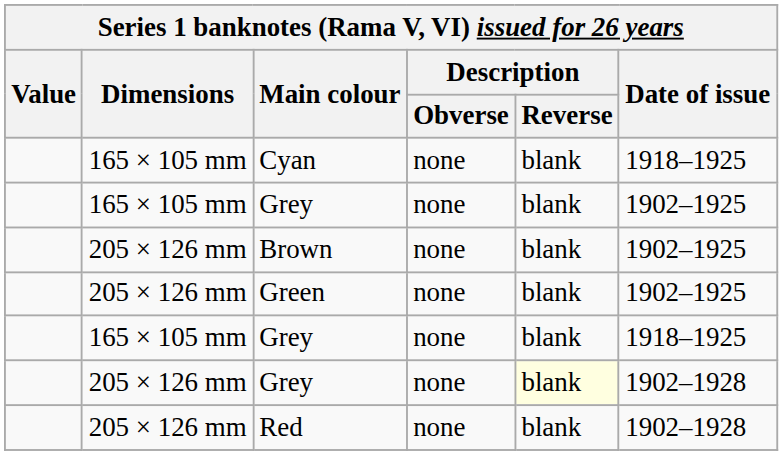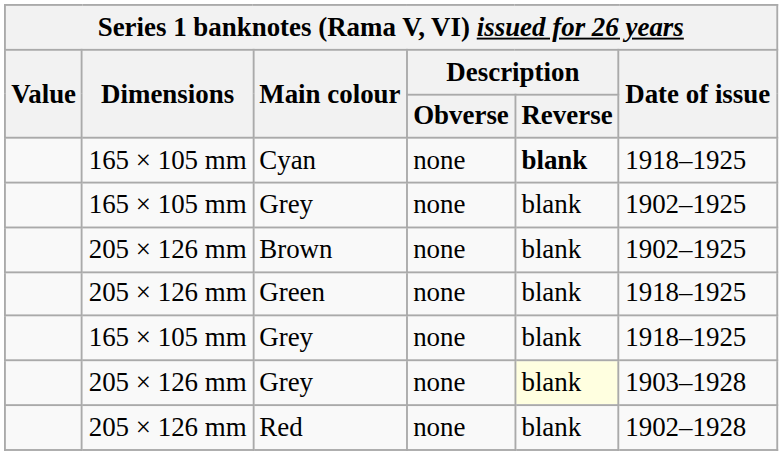Cyan | Description / Reverse: normal -> bold
Green | Date of issue: 1902–1925 -> 1918–1925
205 × 126 mm / Grey | Date of issue: 1902–1928 -> 1903–1928
